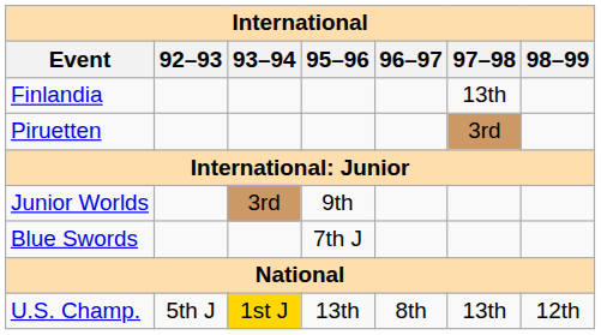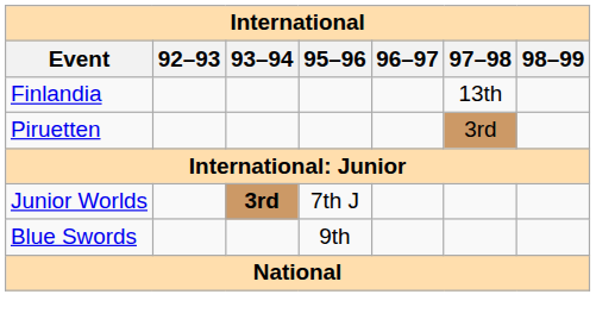Junior Worlds | 93–94: normal -> bold
Junior Worlds | 95–96: 9th -> 7th J
Blue Swords | 95–96: 7th J -> 9th
- row: U.S. Champ. | 5th J | 1st J | 13th | 8th | 13th | 12th
